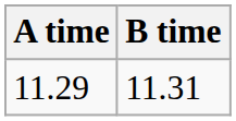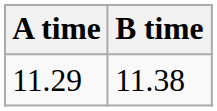11.29 | B time: 11.31 -> 11.38
